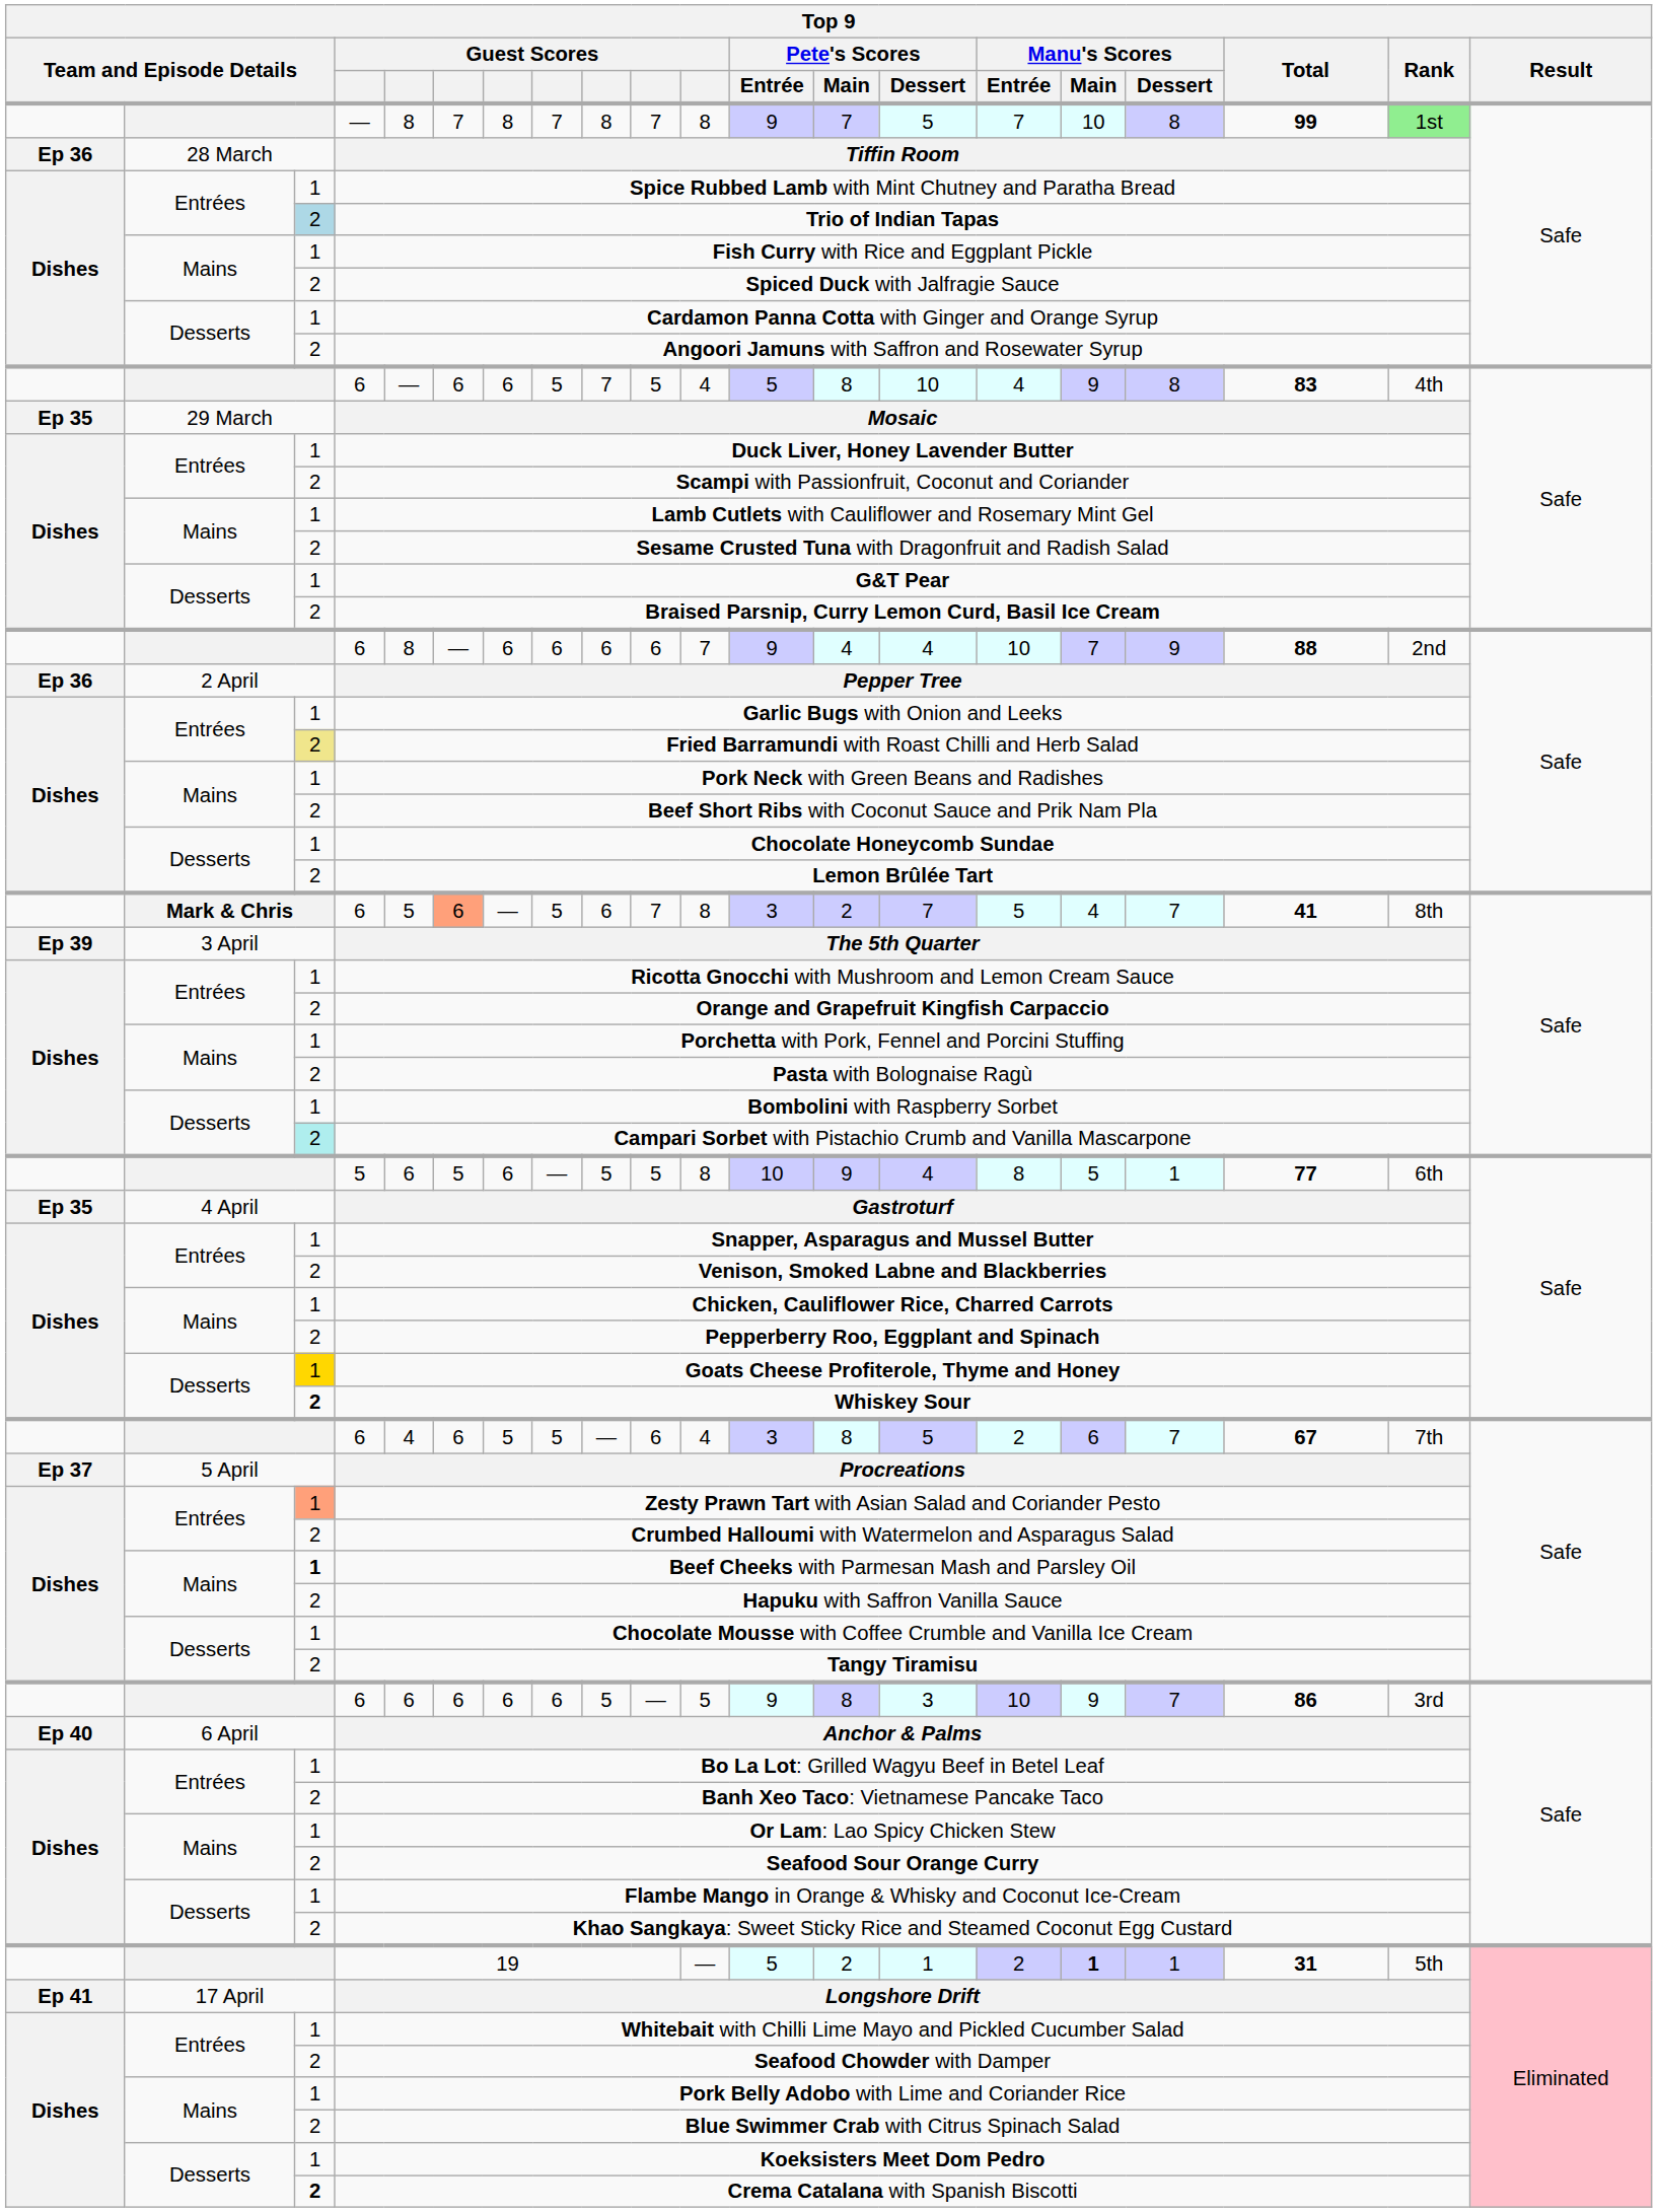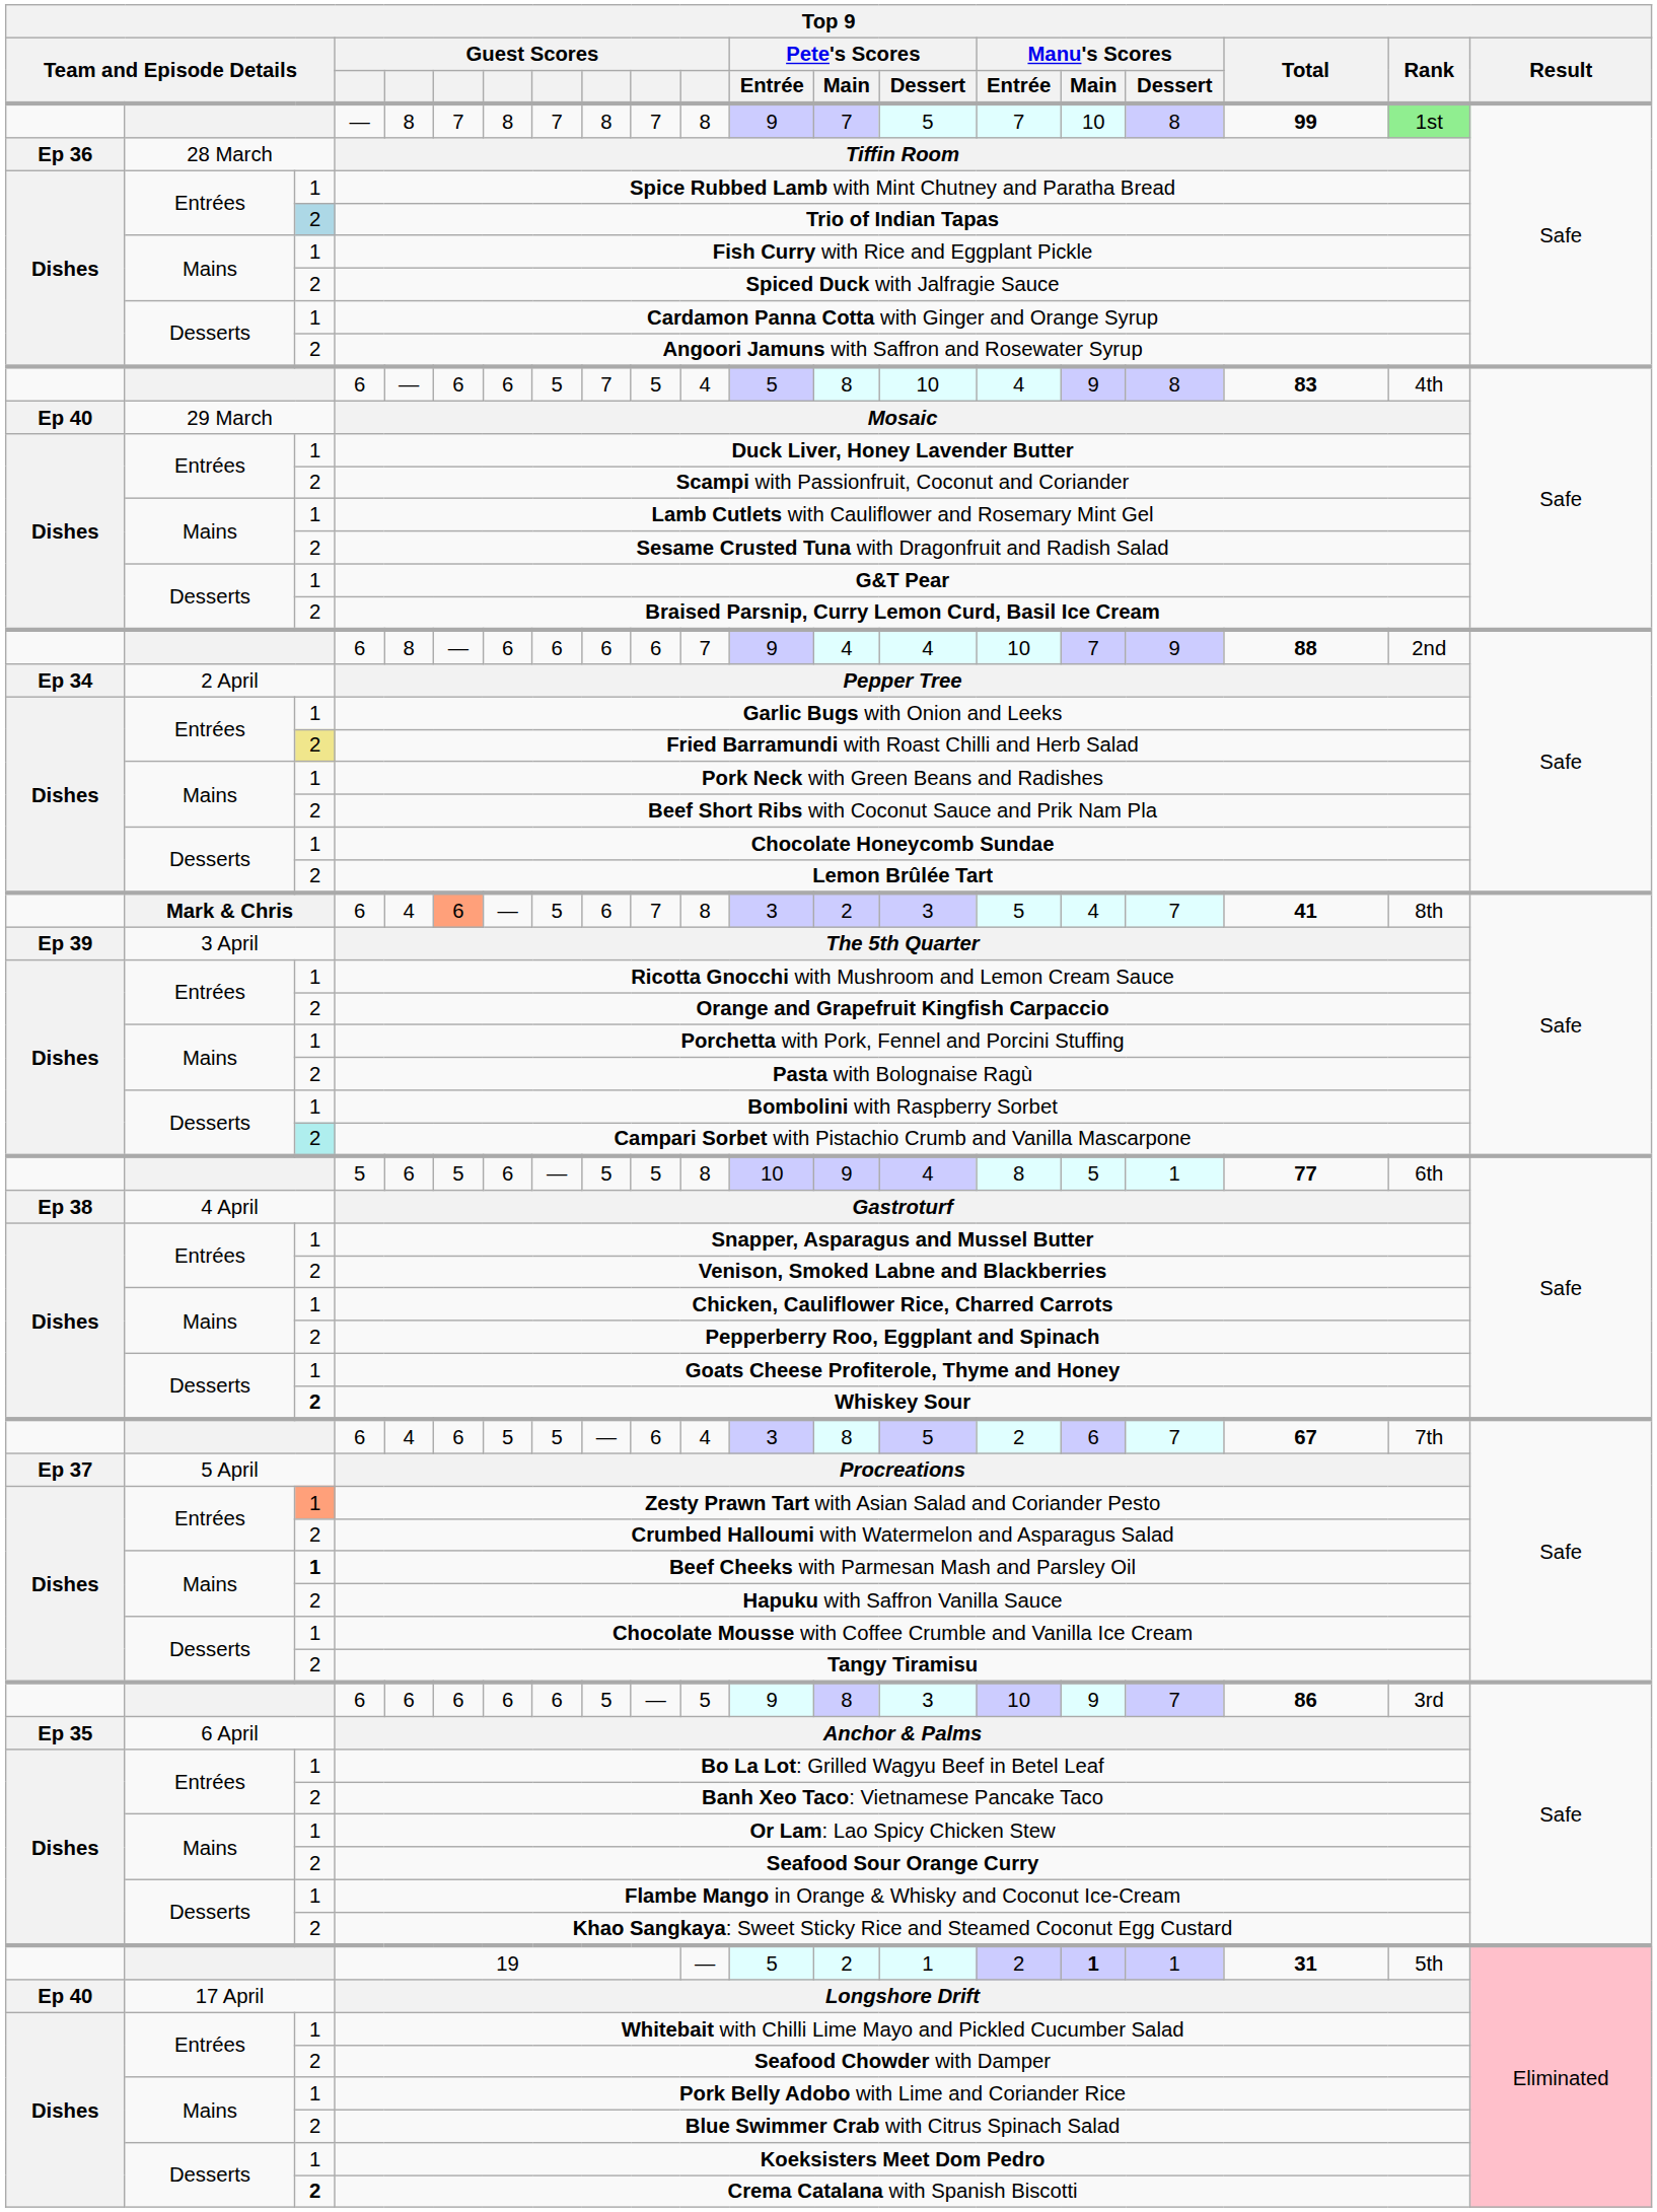Mosaic | column 1: Ep 35 -> Ep 40
Pepper Tree | column 1: Ep 36 -> Ep 34
Mark & Chris / 6 | column 5: 5 -> 4
Mark & Chris / 6 | Pete's Scores / Dessert: 7 -> 3
Gastroturf | column 1: Ep 35 -> Ep 38
Goats Cheese Profiterole, Thyme and Honey | column 3: gold background -> no background
Anchor & Palms | column 1: Ep 40 -> Ep 35
Longshore Drift | column 1: Ep 41 -> Ep 40
